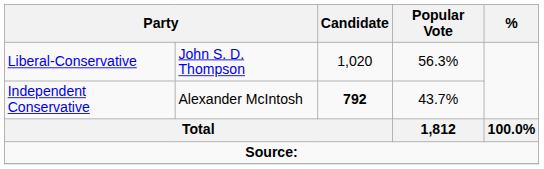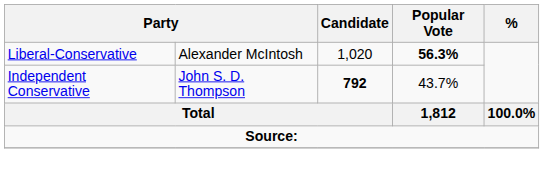Liberal-Conservative | column 2: John S. D. Thompson -> Alexander McIntosh
Liberal-Conservative | Popular Vote: normal -> bold
Independent Conservative | column 2: Alexander McIntosh -> John S. D. Thompson
